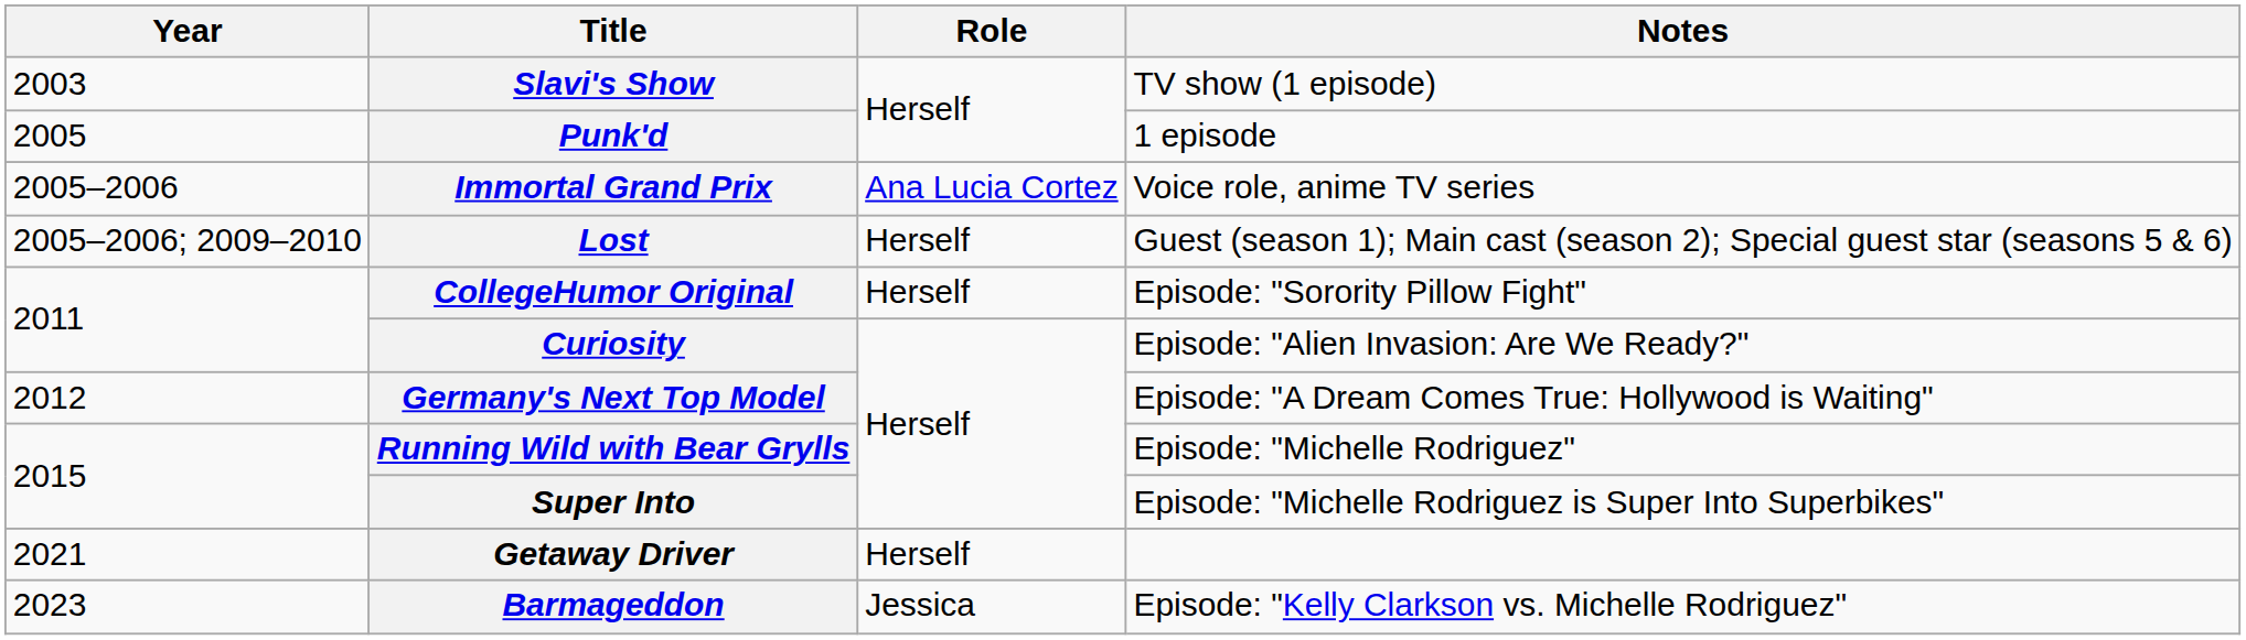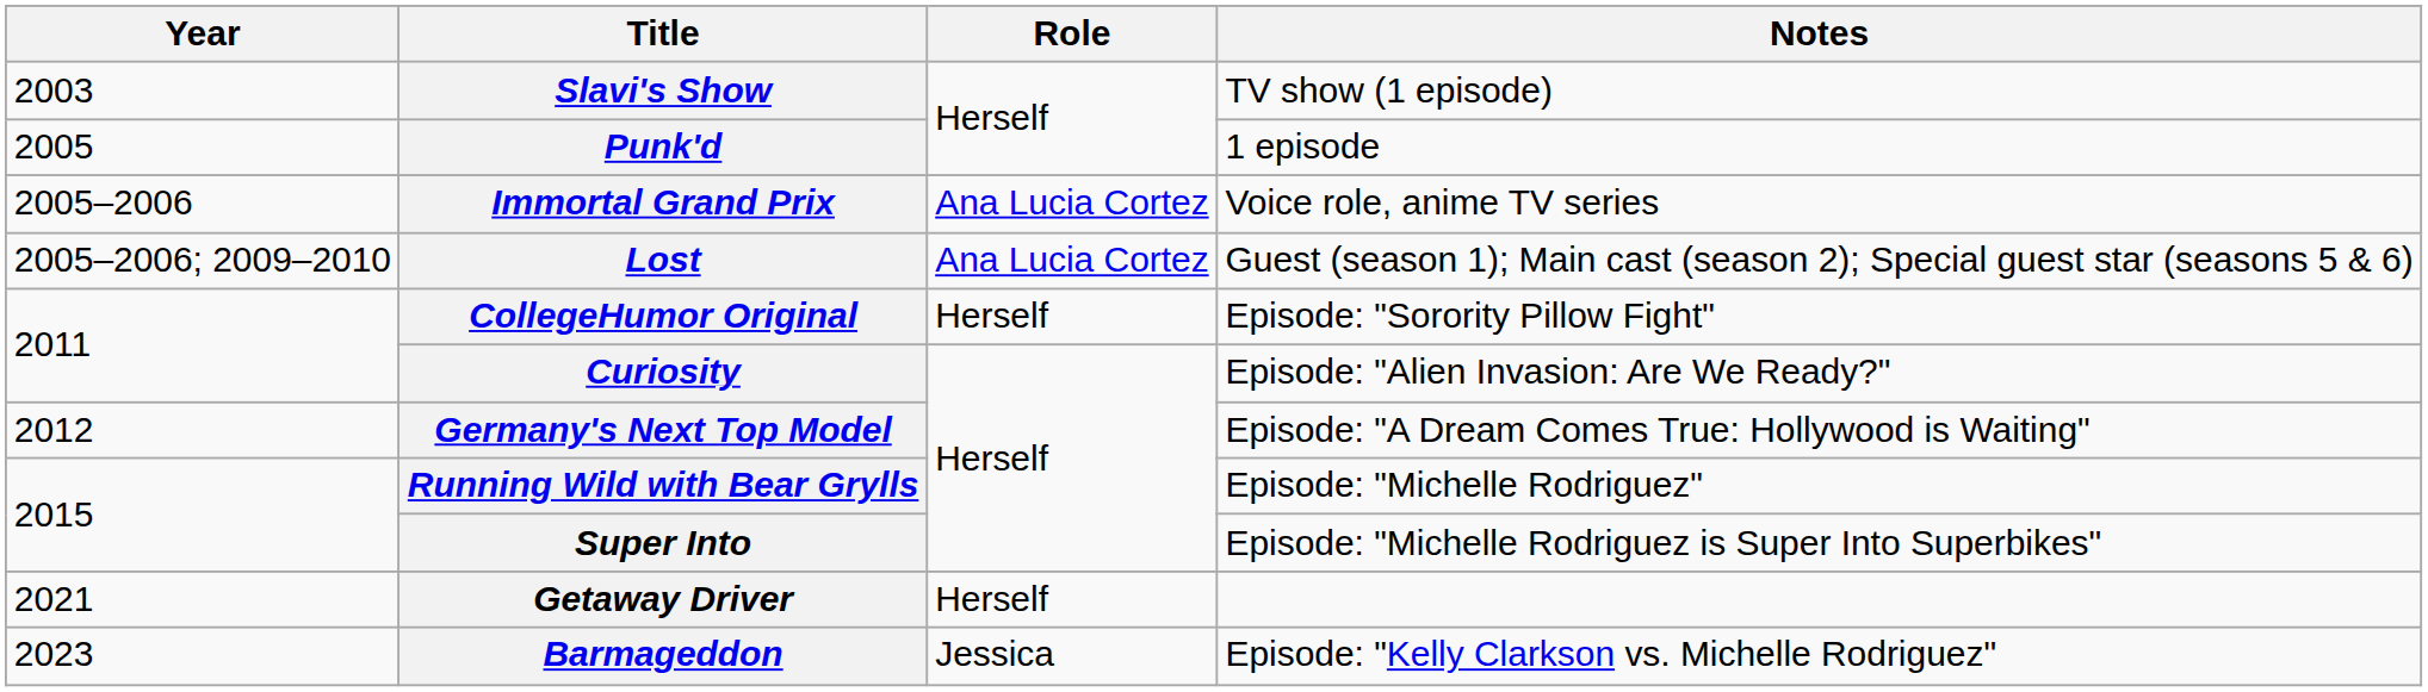Lost | Role: Herself -> Ana Lucia Cortez
